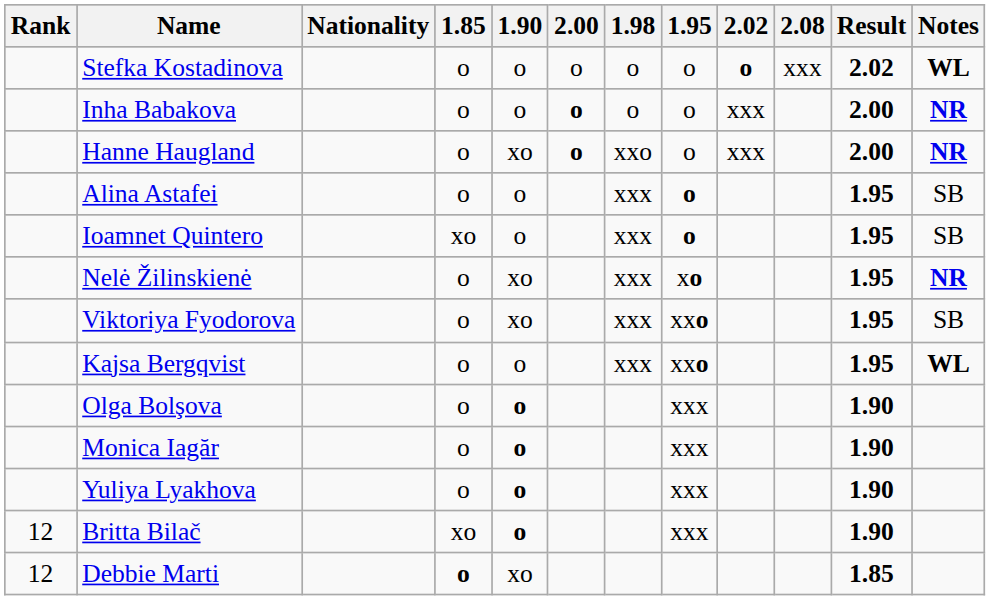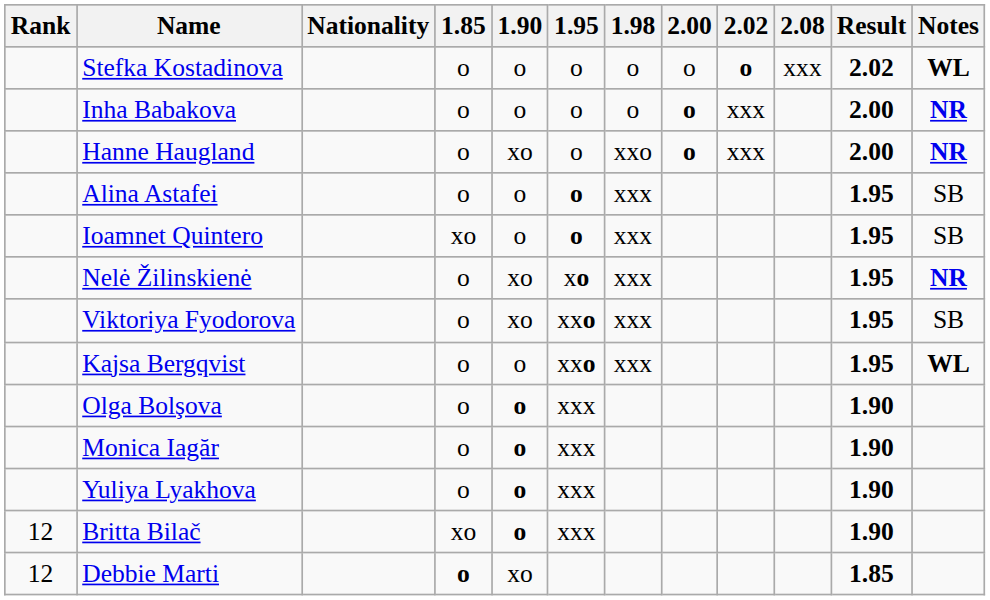columns swapped: 1.95 <-> 2.00
